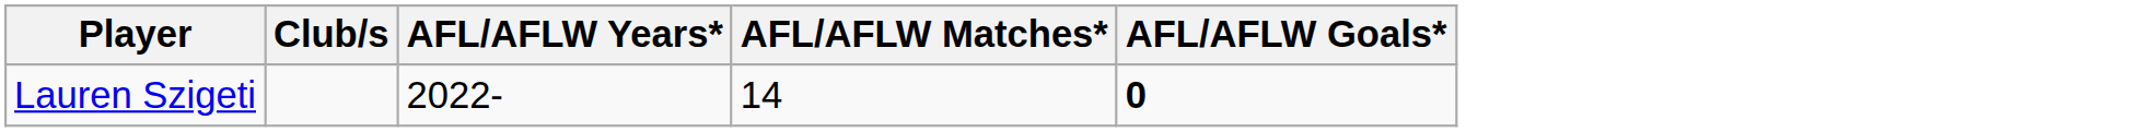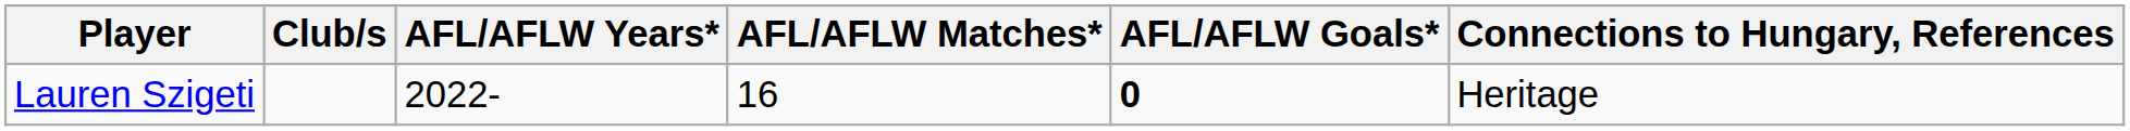+ column: Connections to Hungary, References | Heritage
Lauren Szigeti | AFL/AFLW Matches*: 14 -> 16
